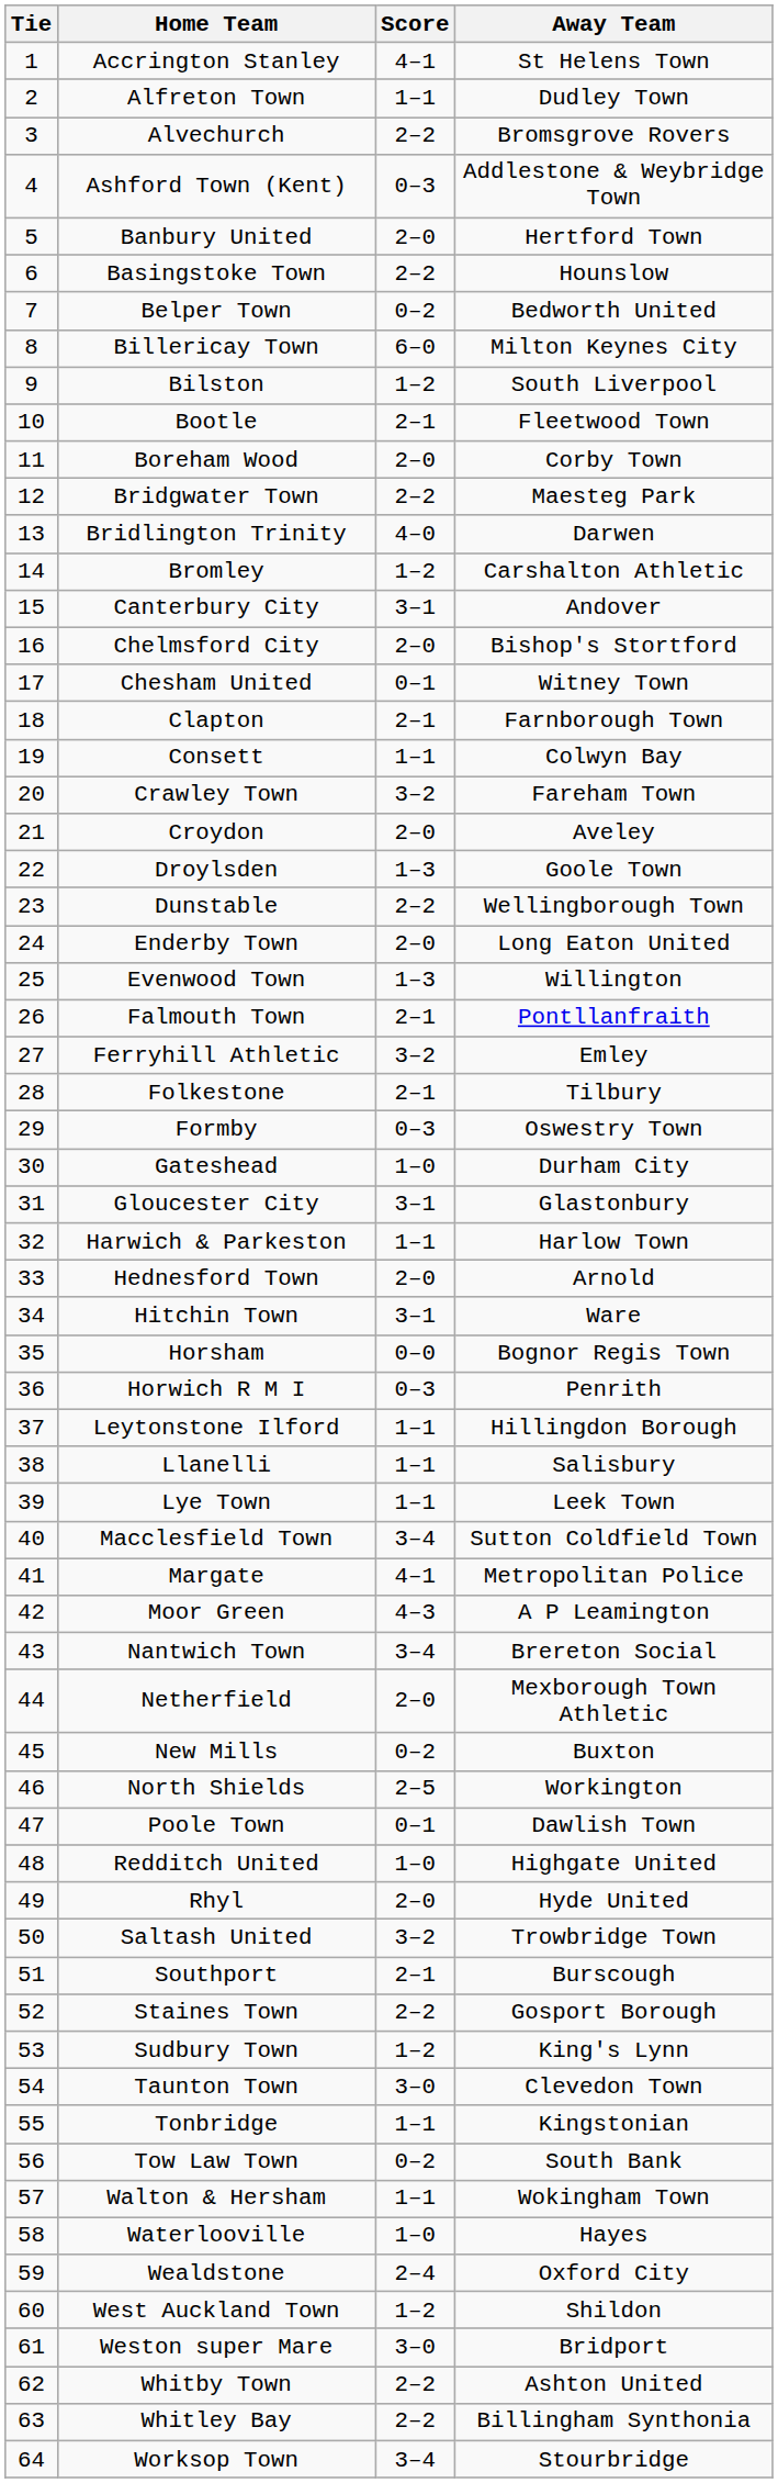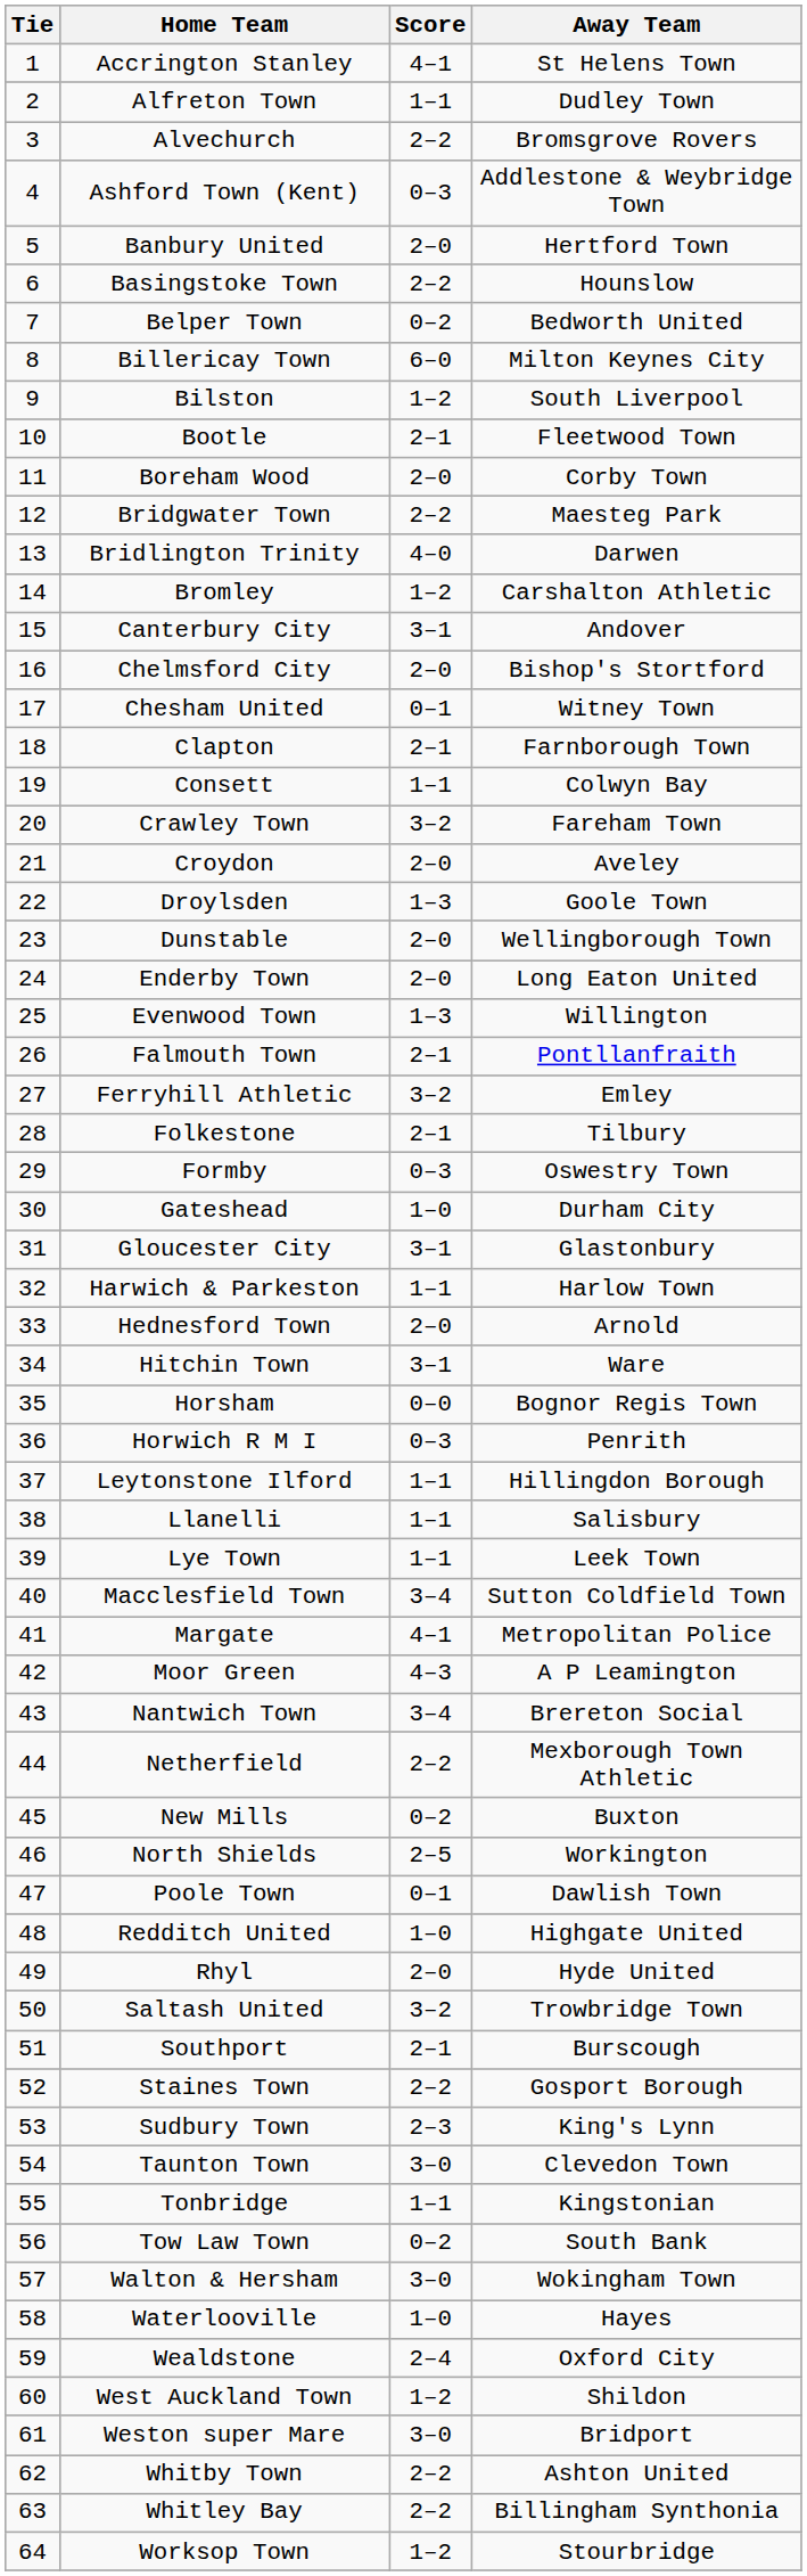Dunstable | Score: 2–2 -> 2–0
Netherfield | Score: 2–0 -> 2–2
Sudbury Town | Score: 1–2 -> 2–3
Walton & Hersham | Score: 1–1 -> 3–0
Worksop Town | Score: 3–4 -> 1–2
